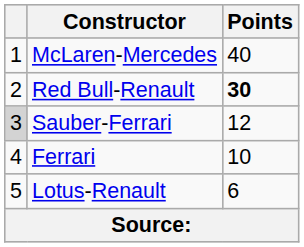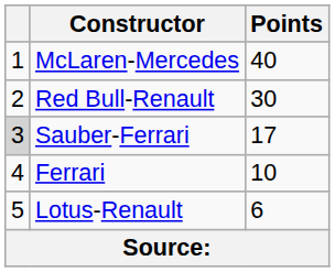Red Bull-Renault | Points: bold -> normal
Sauber-Ferrari | Points: 12 -> 17
